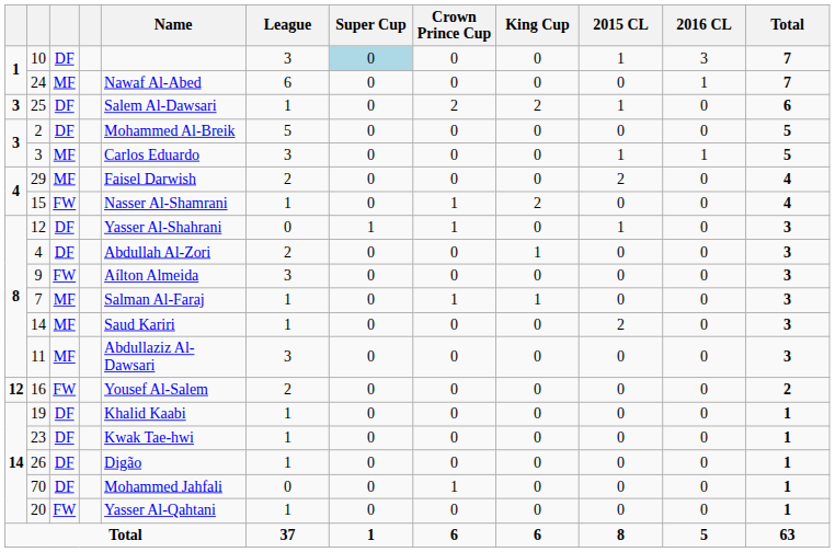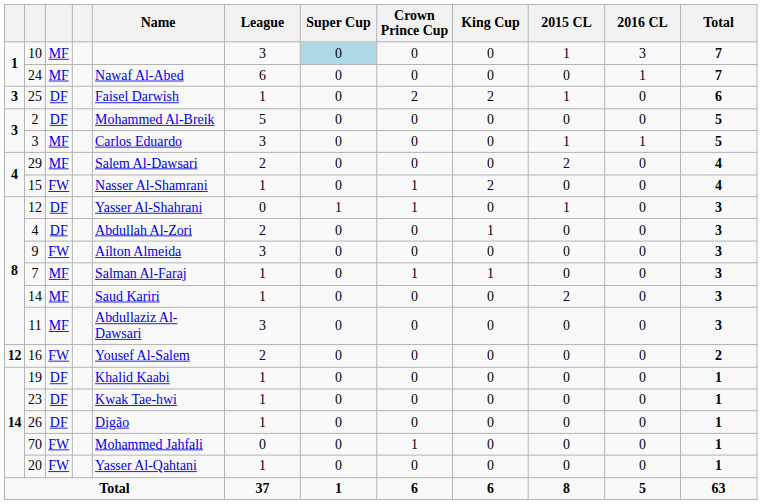10 | column 3: DF -> MF
25 | Name: Salem Al-Dawsari -> Faisel Darwish
29 | Name: Faisel Darwish -> Salem Al-Dawsari
70 | column 3: DF -> FW
